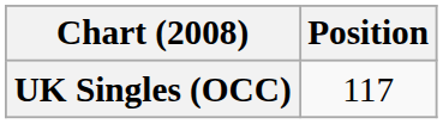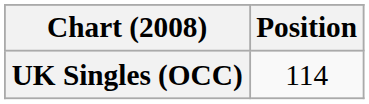UK Singles (OCC) | Position: 117 -> 114
